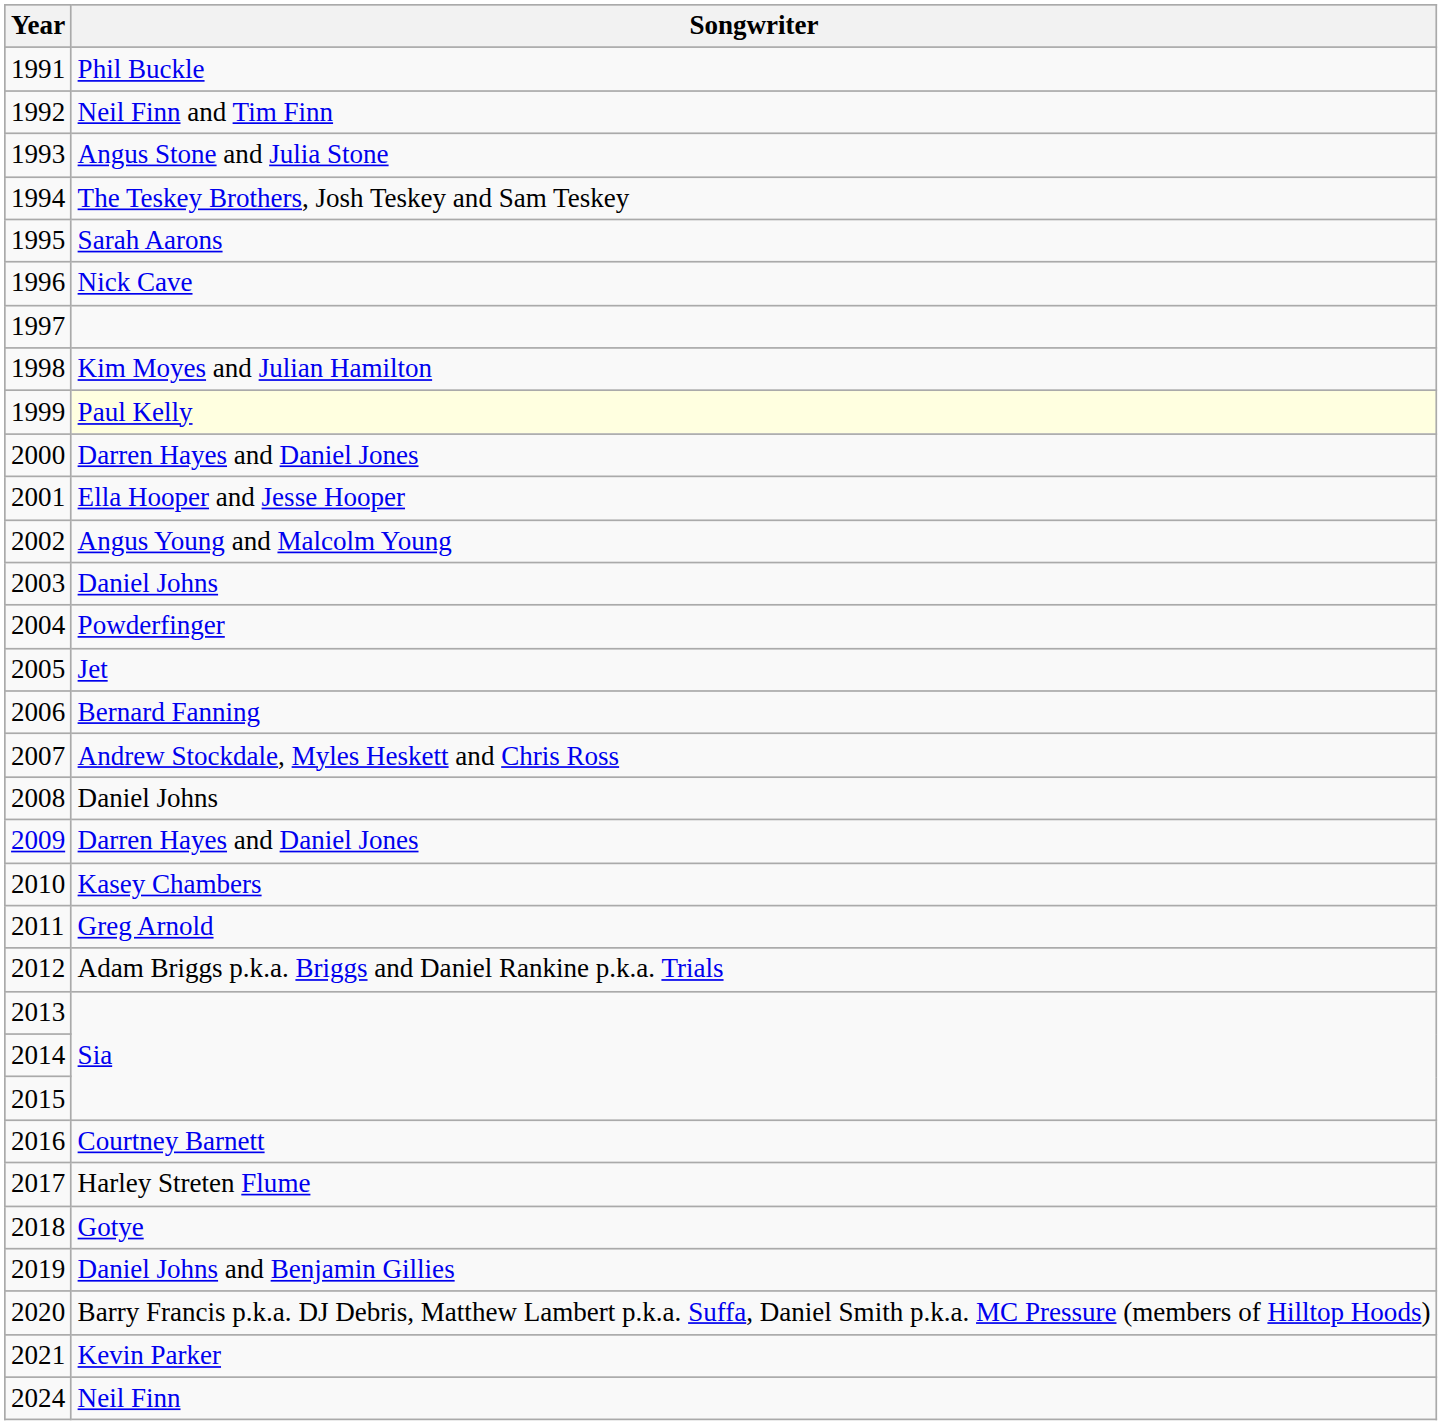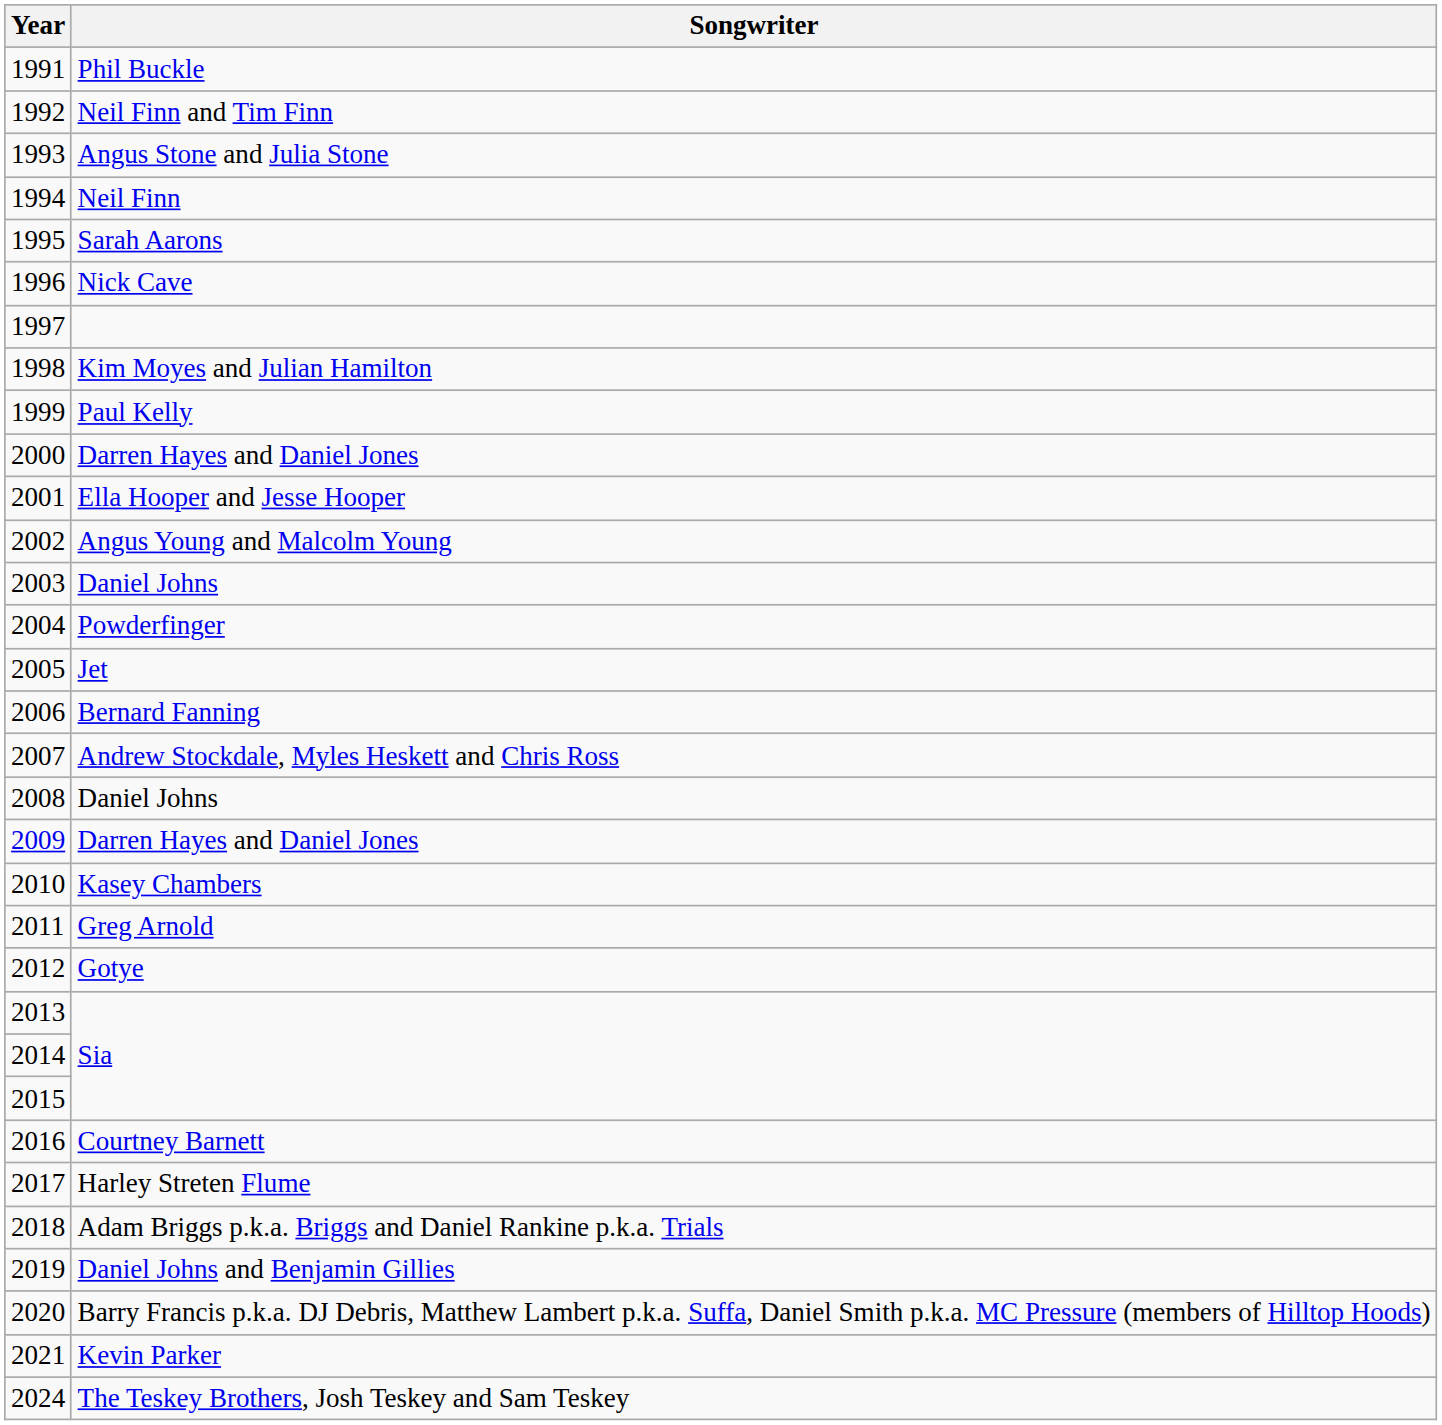1994 | Songwriter: The Teskey Brothers, Josh Teskey and Sam Teskey -> Neil Finn
1999 | Songwriter: lightyellow background -> no background
2012 | Songwriter: Adam Briggs p.k.a. Briggs and Daniel Rankine p.k.a. Trials -> Gotye
2018 | Songwriter: Gotye -> Adam Briggs p.k.a. Briggs and Daniel Rankine p.k.a. Trials
2024 | Songwriter: Neil Finn -> The Teskey Brothers, Josh Teskey and Sam Teskey
